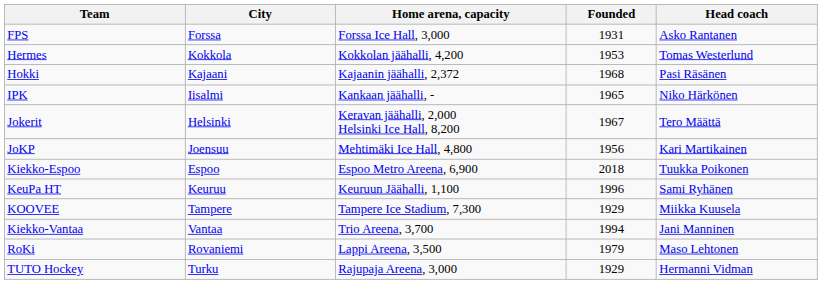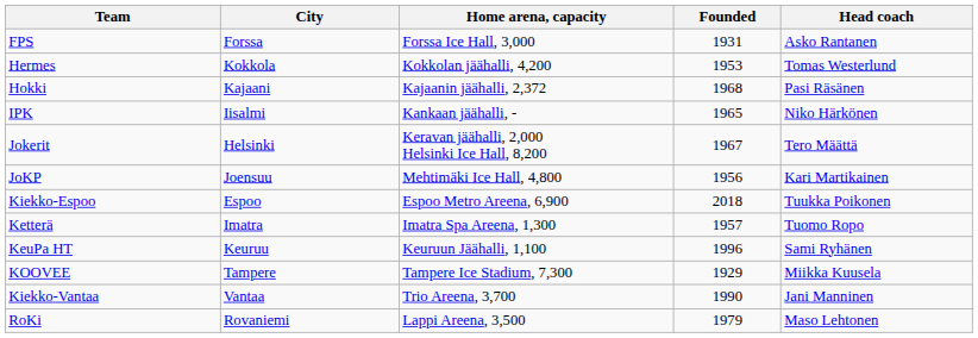+ row: Ketterä | Imatra | Imatra Spa Areena, 1,300 | 1957 | Tuomo Ropo
Kiekko-Vantaa | Founded: 1994 -> 1990
- row: TUTO Hockey | Turku | Rajupaja Areena, 3,000 | 1929 | Hermanni Vidman
